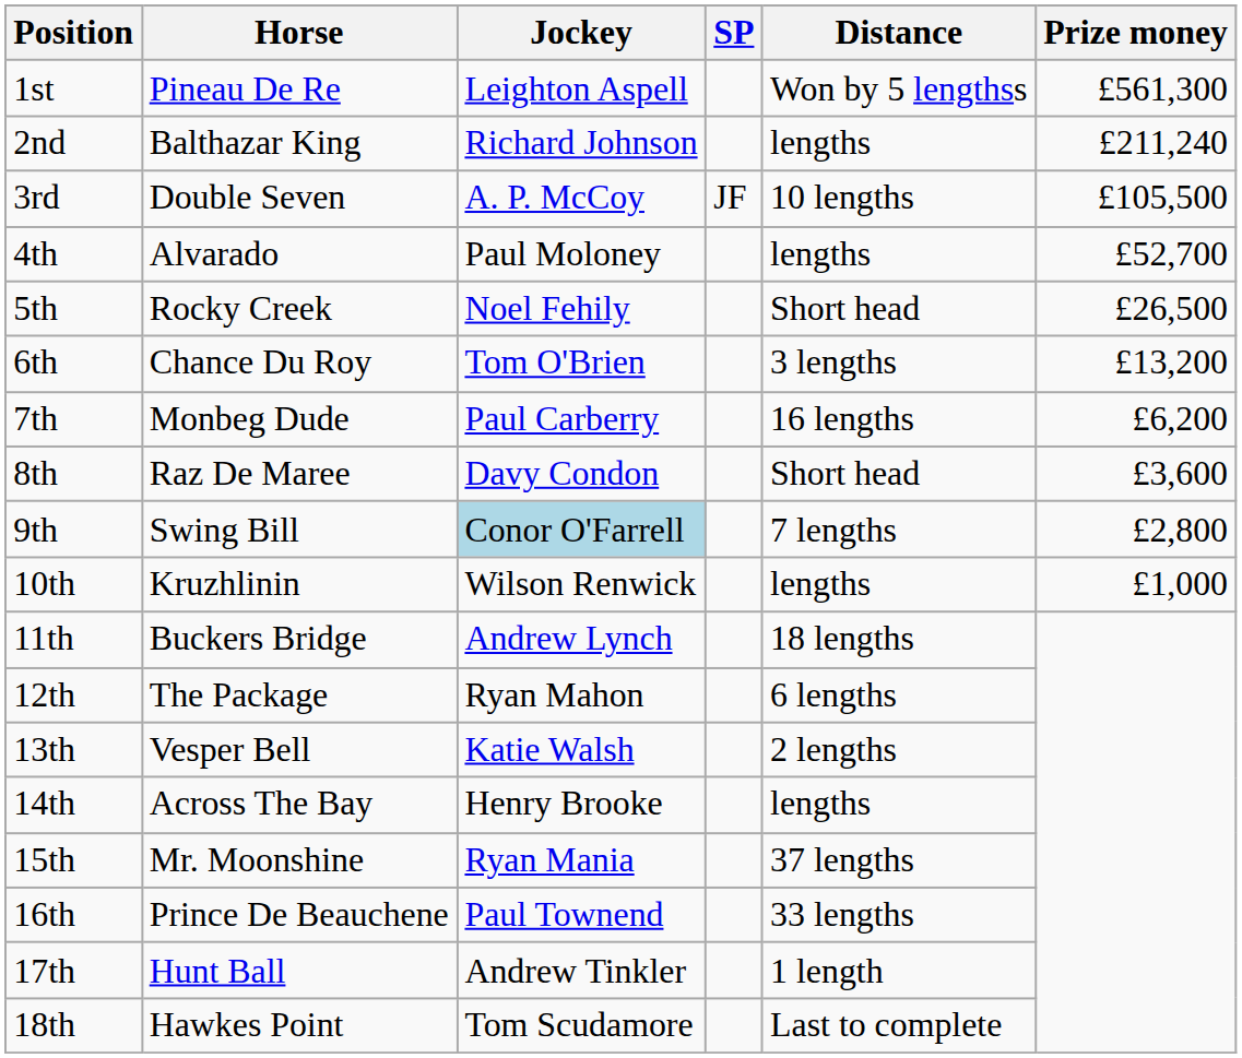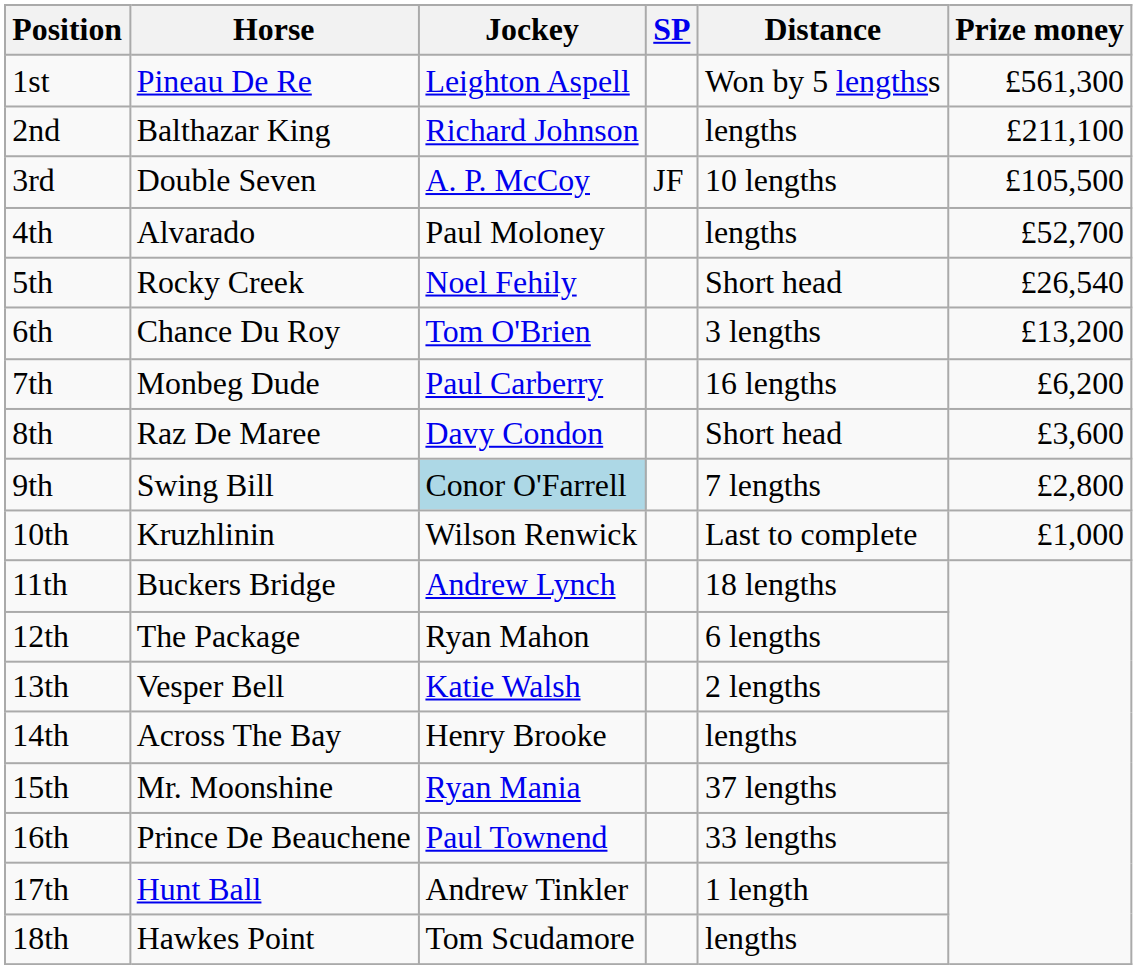2nd | Prize money: £211,240 -> £211,100
5th | Prize money: £26,500 -> £26,540
10th | Distance: lengths -> Last to complete
18th | Distance: Last to complete -> lengths
